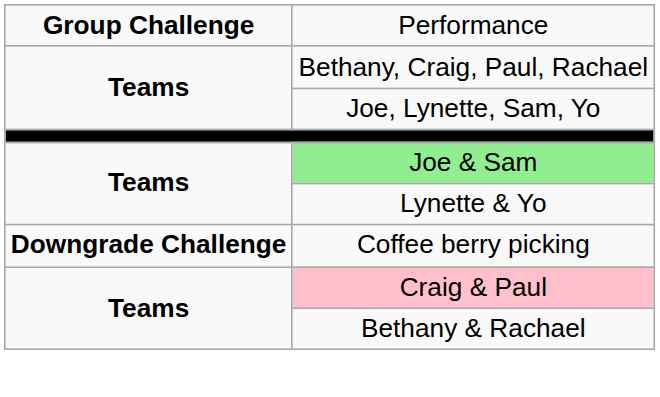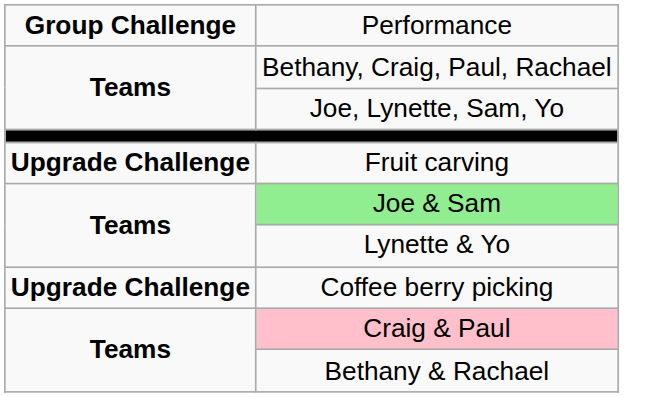+ row: Upgrade Challenge | Fruit carving
Coffee berry picking | column 1: Downgrade Challenge -> Upgrade Challenge
